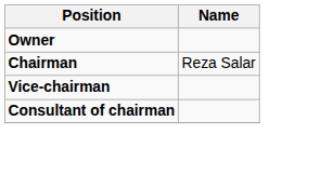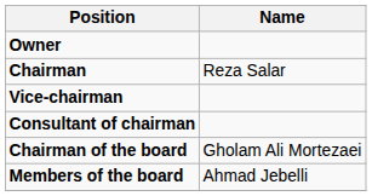+ row: Chairman of the board | Gholam Ali Mortezaei
+ row: Members of the board | Ahmad Jebelli
